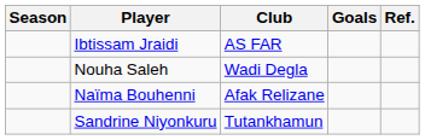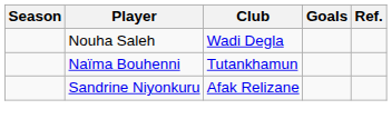- row: Ibtissam Jraidi | AS FAR
Naïma Bouhenni | Club: Afak Relizane -> Tutankhamun
Sandrine Niyonkuru | Club: Tutankhamun -> Afak Relizane
